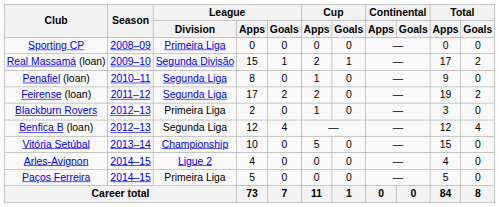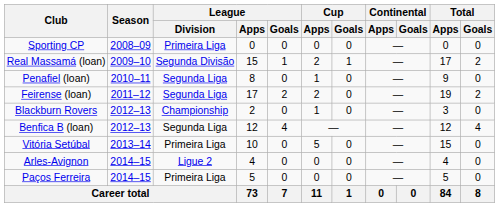Blackburn Rovers | League / Division: Primeira Liga -> Championship
Vitória Setúbal | League / Division: Championship -> Primeira Liga
